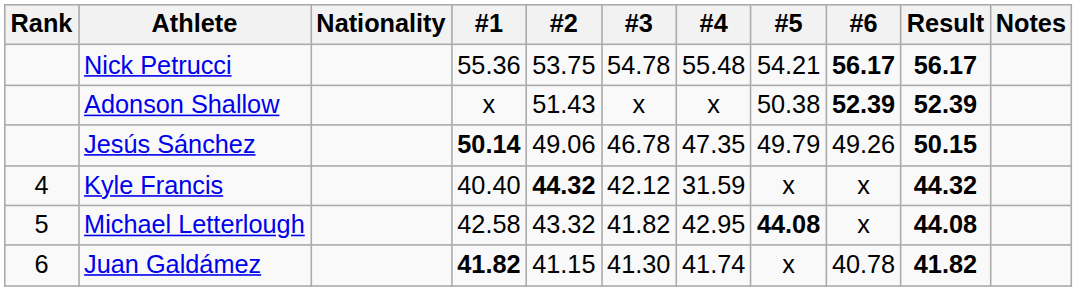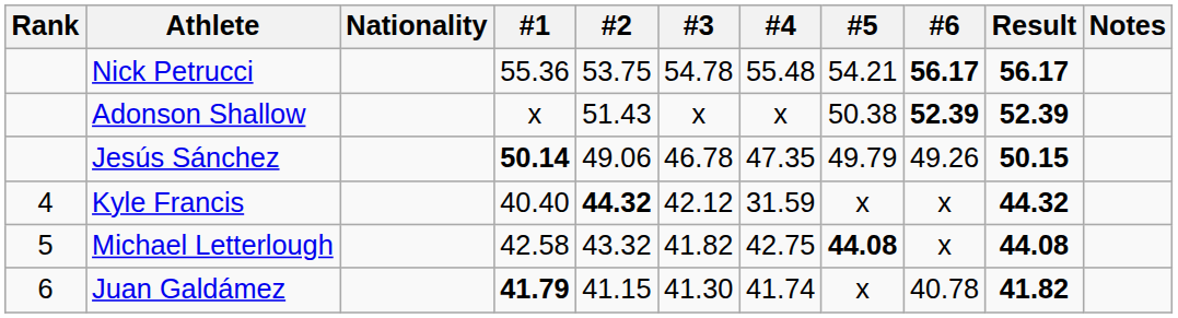Michael Letterlough | #4: 42.95 -> 42.75
Juan Galdámez | #1: 41.82 -> 41.79
